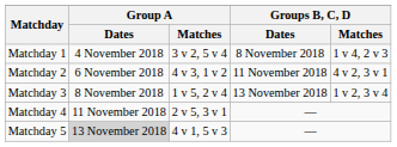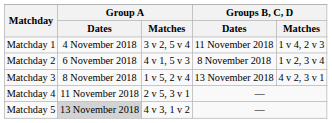Matchday 1 | Groups B, C, D / Dates: 8 November 2018 -> 11 November 2018
Matchday 2 | Group A / Matches: 4 v 3, 1 v 2 -> 4 v 1, 5 v 3
Matchday 2 | Groups B, C, D / Dates: 11 November 2018 -> 8 November 2018
Matchday 2 | Groups B, C, D / Matches: 4 v 2, 3 v 1 -> 1 v 2, 3 v 4
Matchday 3 | Groups B, C, D / Matches: 1 v 2, 3 v 4 -> 4 v 2, 3 v 1
Matchday 5 | Group A / Matches: 4 v 1, 5 v 3 -> 4 v 3, 1 v 2
